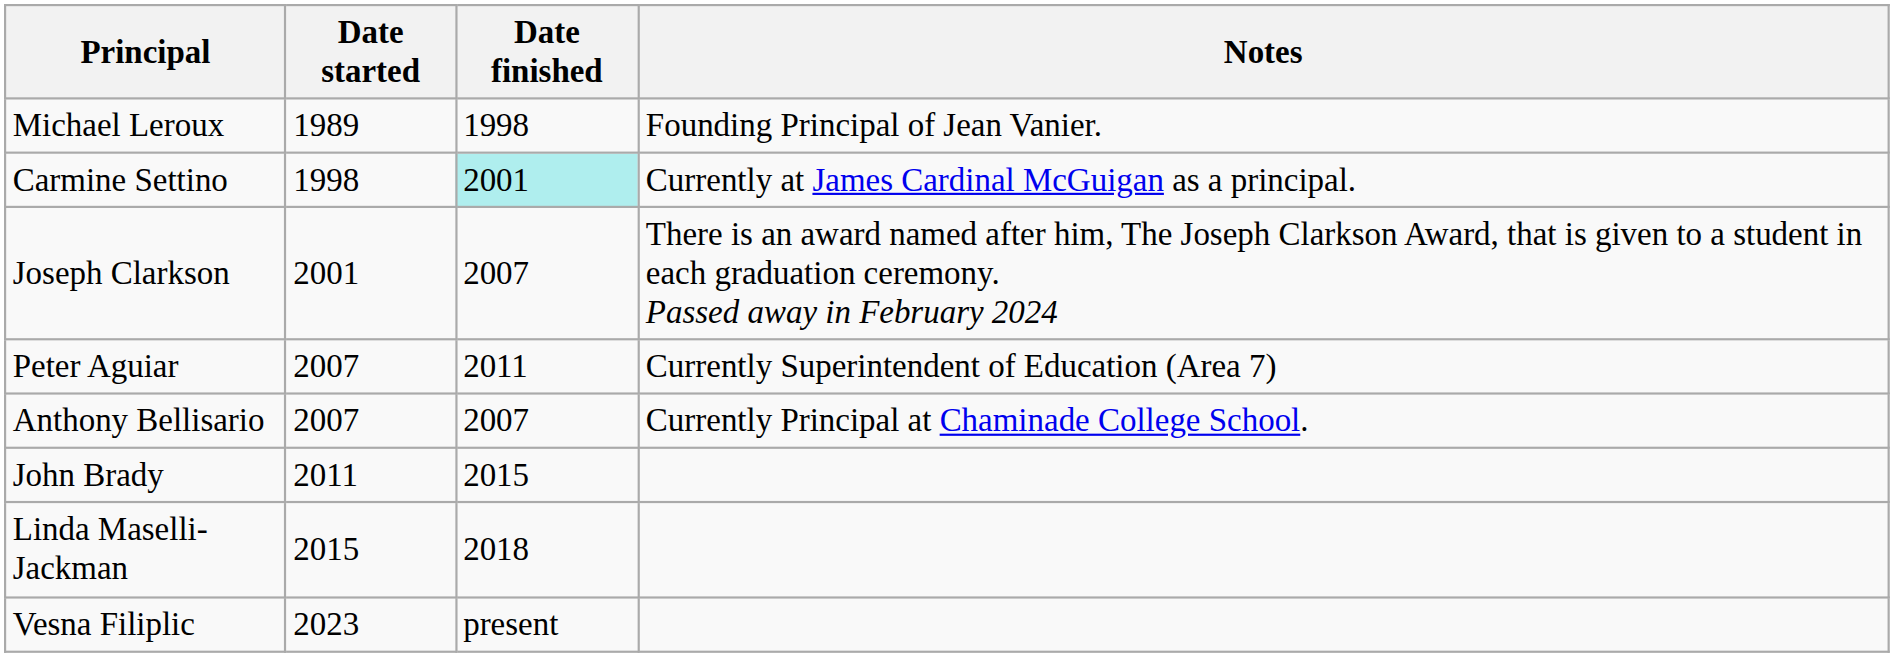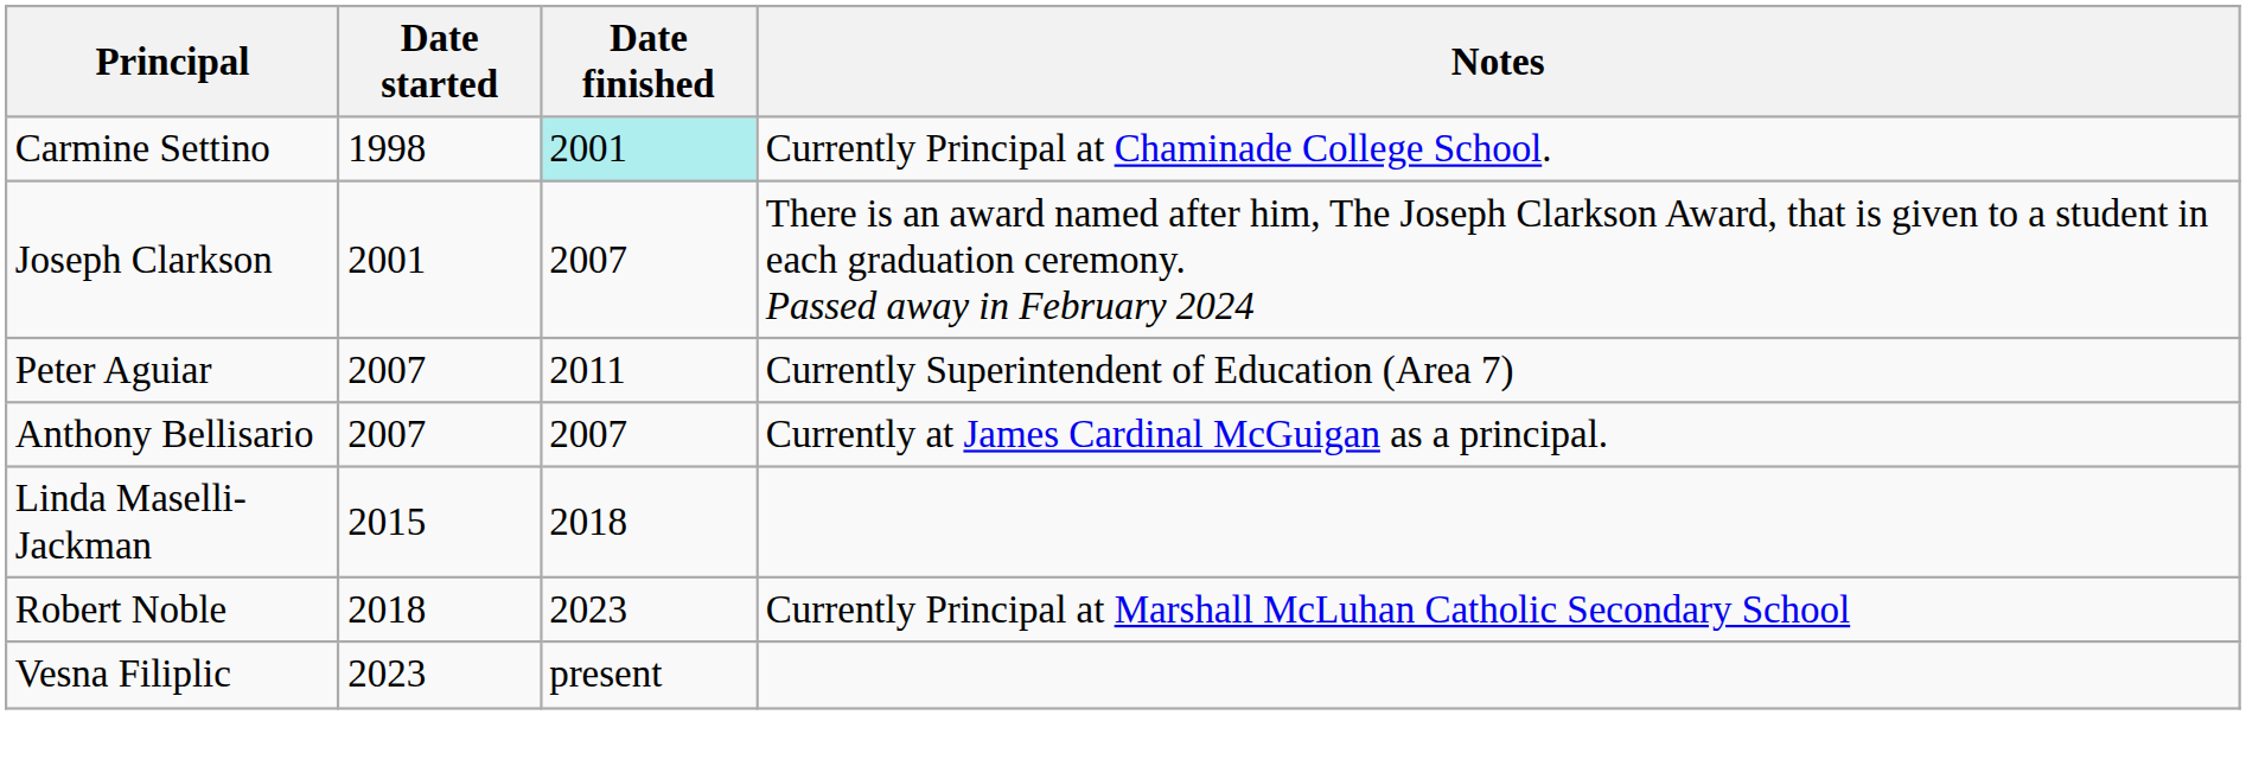- row: Michael Leroux | 1989 | 1998 | Founding Principal of Jean Vanier.
Carmine Settino | Notes: Currently at James Cardinal McGuigan as a principal. -> Currently Principal at Chaminade College School.
Anthony Bellisario | Notes: Currently Principal at Chaminade College School. -> Currently at James Cardinal McGuigan as a principal.
- row: John Brady | 2011 | 2015
+ row: Robert Noble | 2018 | 2023 | Currently Principal at Marshall McLuhan Catholic Secondary School
